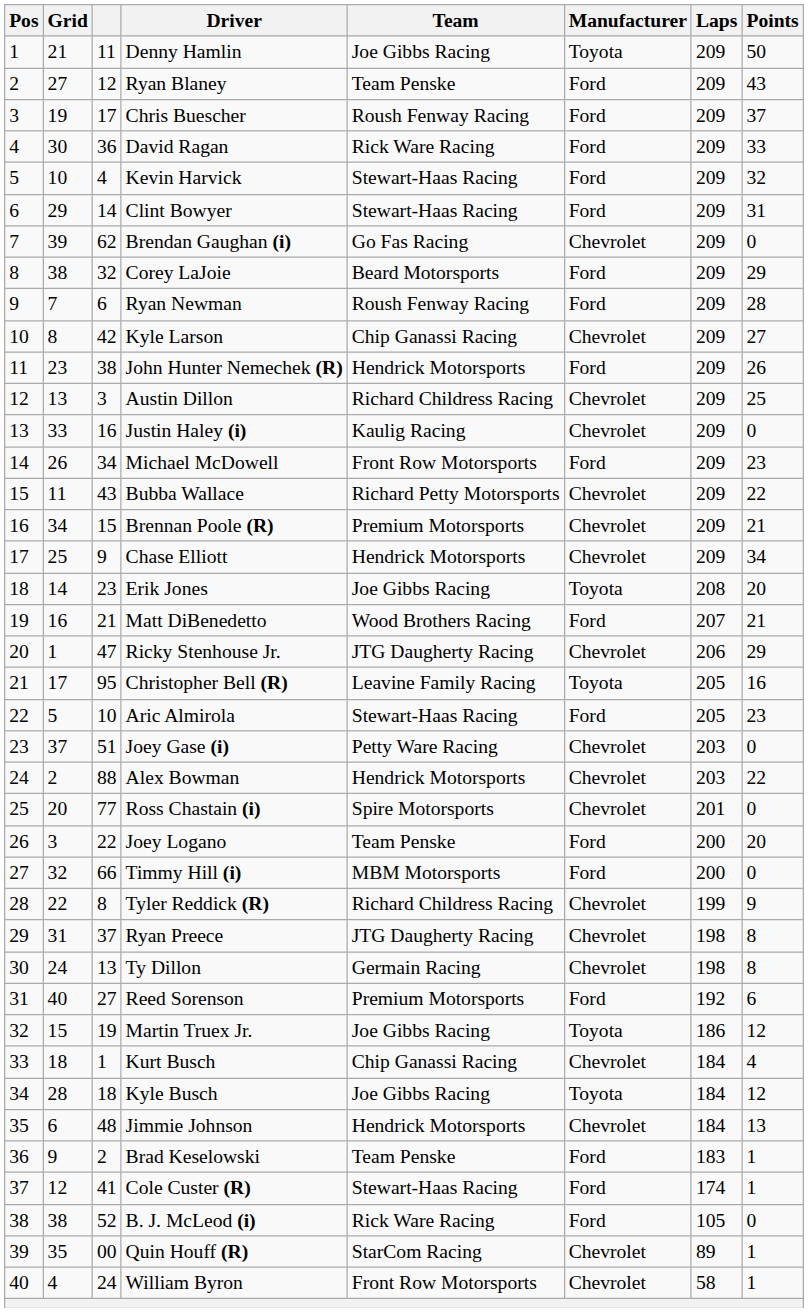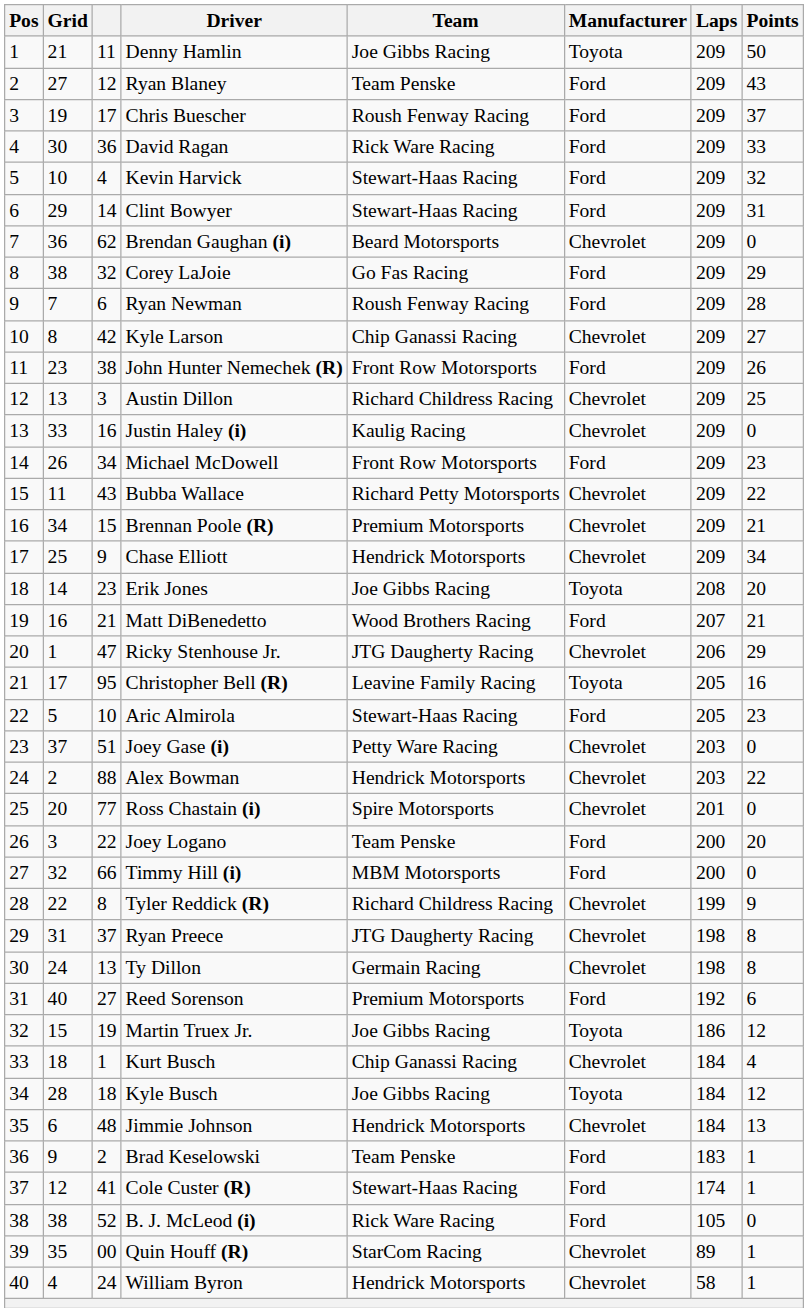Brendan Gaughan (i) | Grid: 39 -> 36
Brendan Gaughan (i) | Team: Go Fas Racing -> Beard Motorsports
Corey LaJoie | Team: Beard Motorsports -> Go Fas Racing
John Hunter Nemechek (R) | Team: Hendrick Motorsports -> Front Row Motorsports
William Byron | Team: Front Row Motorsports -> Hendrick Motorsports
